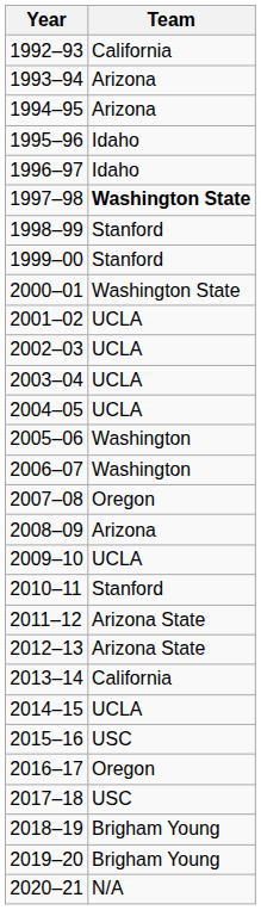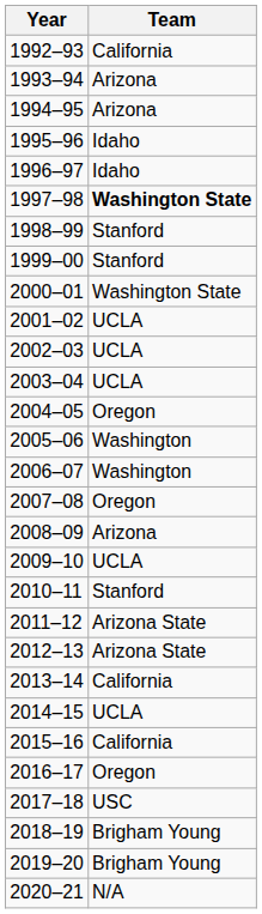2004–05 | Team: UCLA -> Oregon
2015–16 | Team: USC -> California
